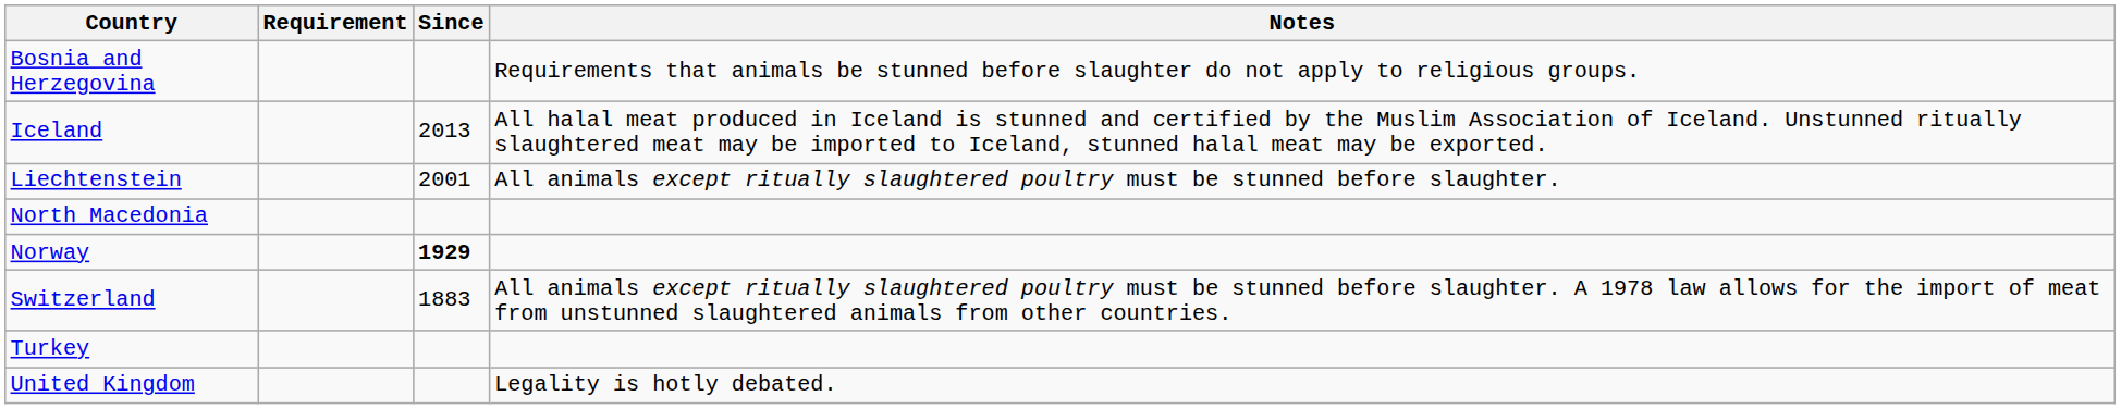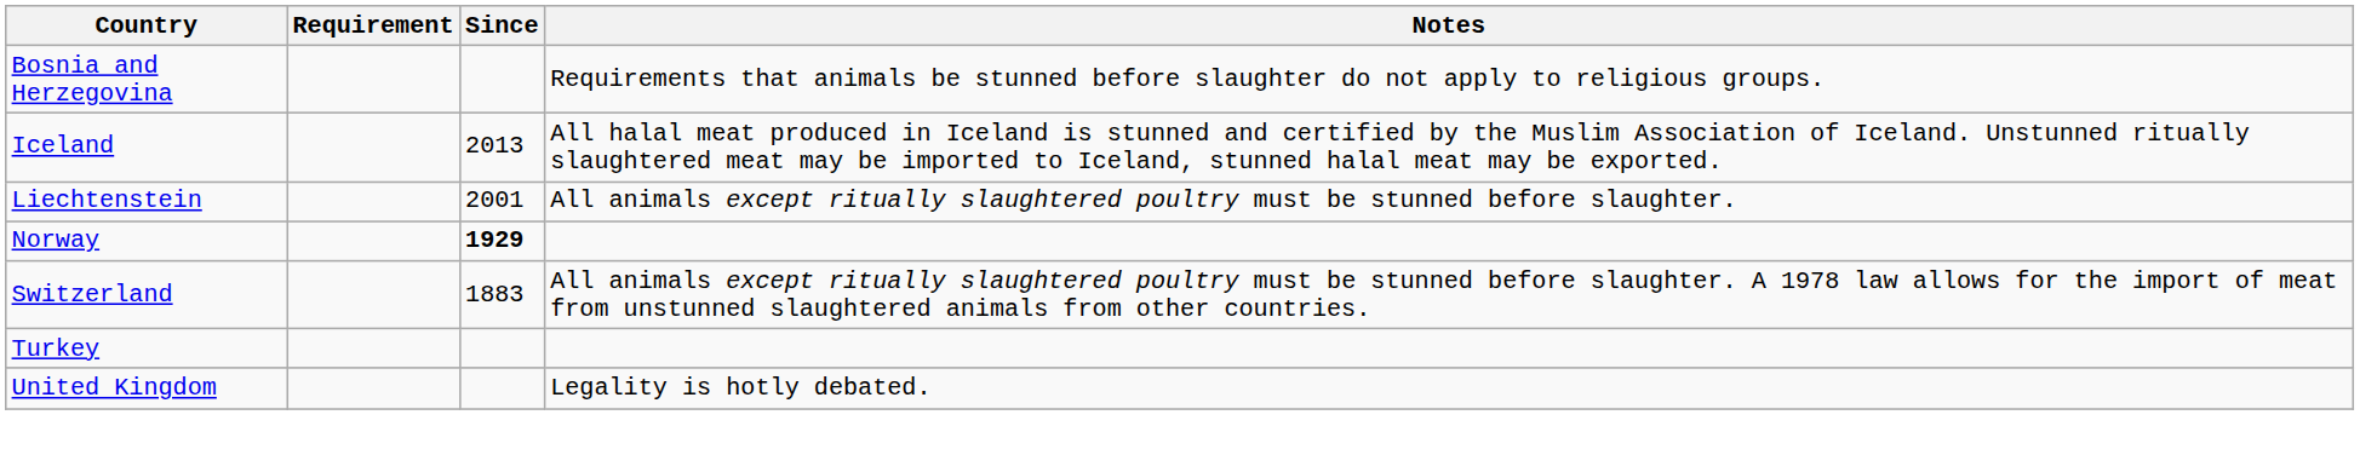- row: North Macedonia
